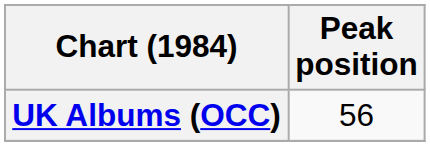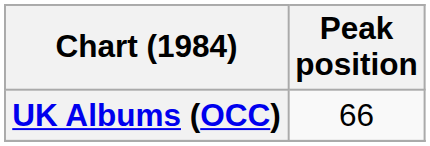UK Albums (OCC) | Peak position: 56 -> 66
